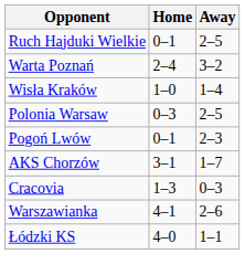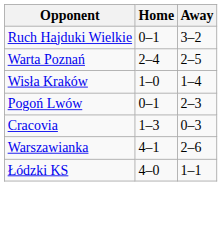Ruch Hajduki Wielkie | Away: 2–5 -> 3–2
Warta Poznań | Away: 3–2 -> 2–5
- row: Polonia Warsaw | 0–3 | 2–5
- row: AKS Chorzów | 3–1 | 1–7
